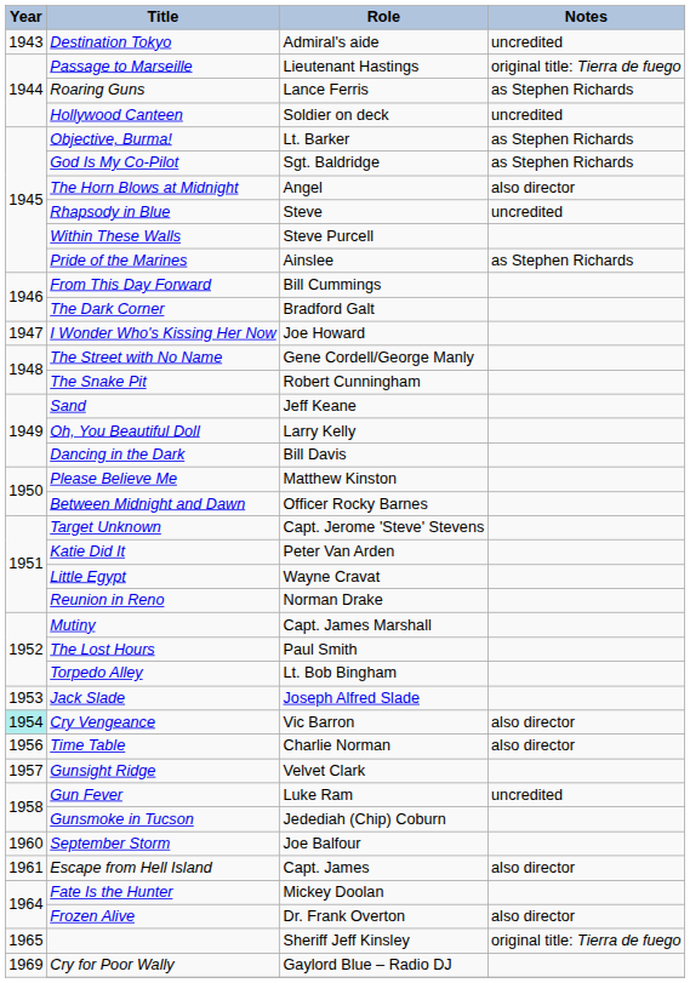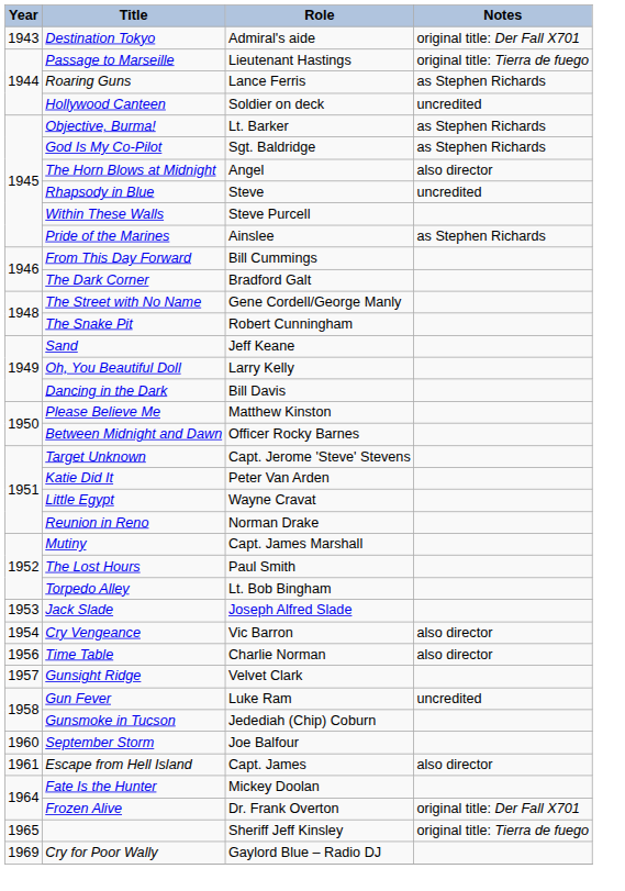Destination Tokyo | Notes: uncredited -> original title: Der Fall X701
- row: 1947 | I Wonder Who's Kissing Her Now | Joe Howard
Cry Vengeance | Year: paleturquoise background -> no background
Frozen Alive | Notes: also director -> original title: Der Fall X701
